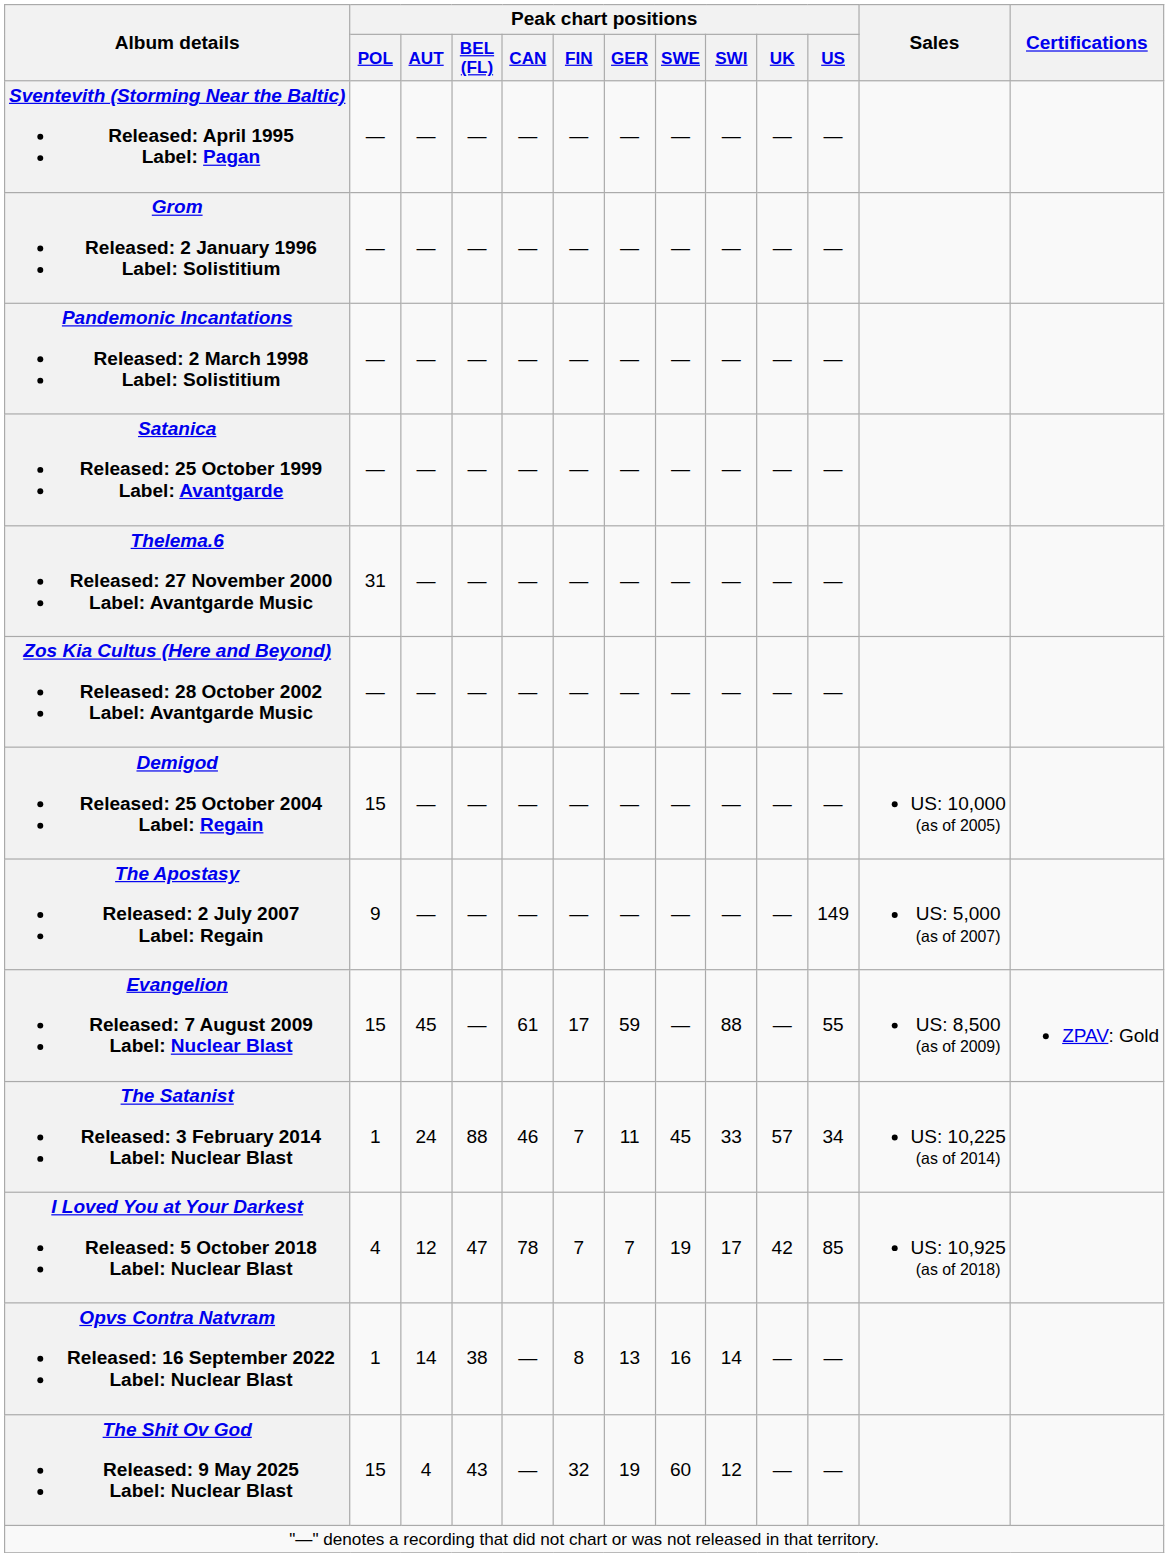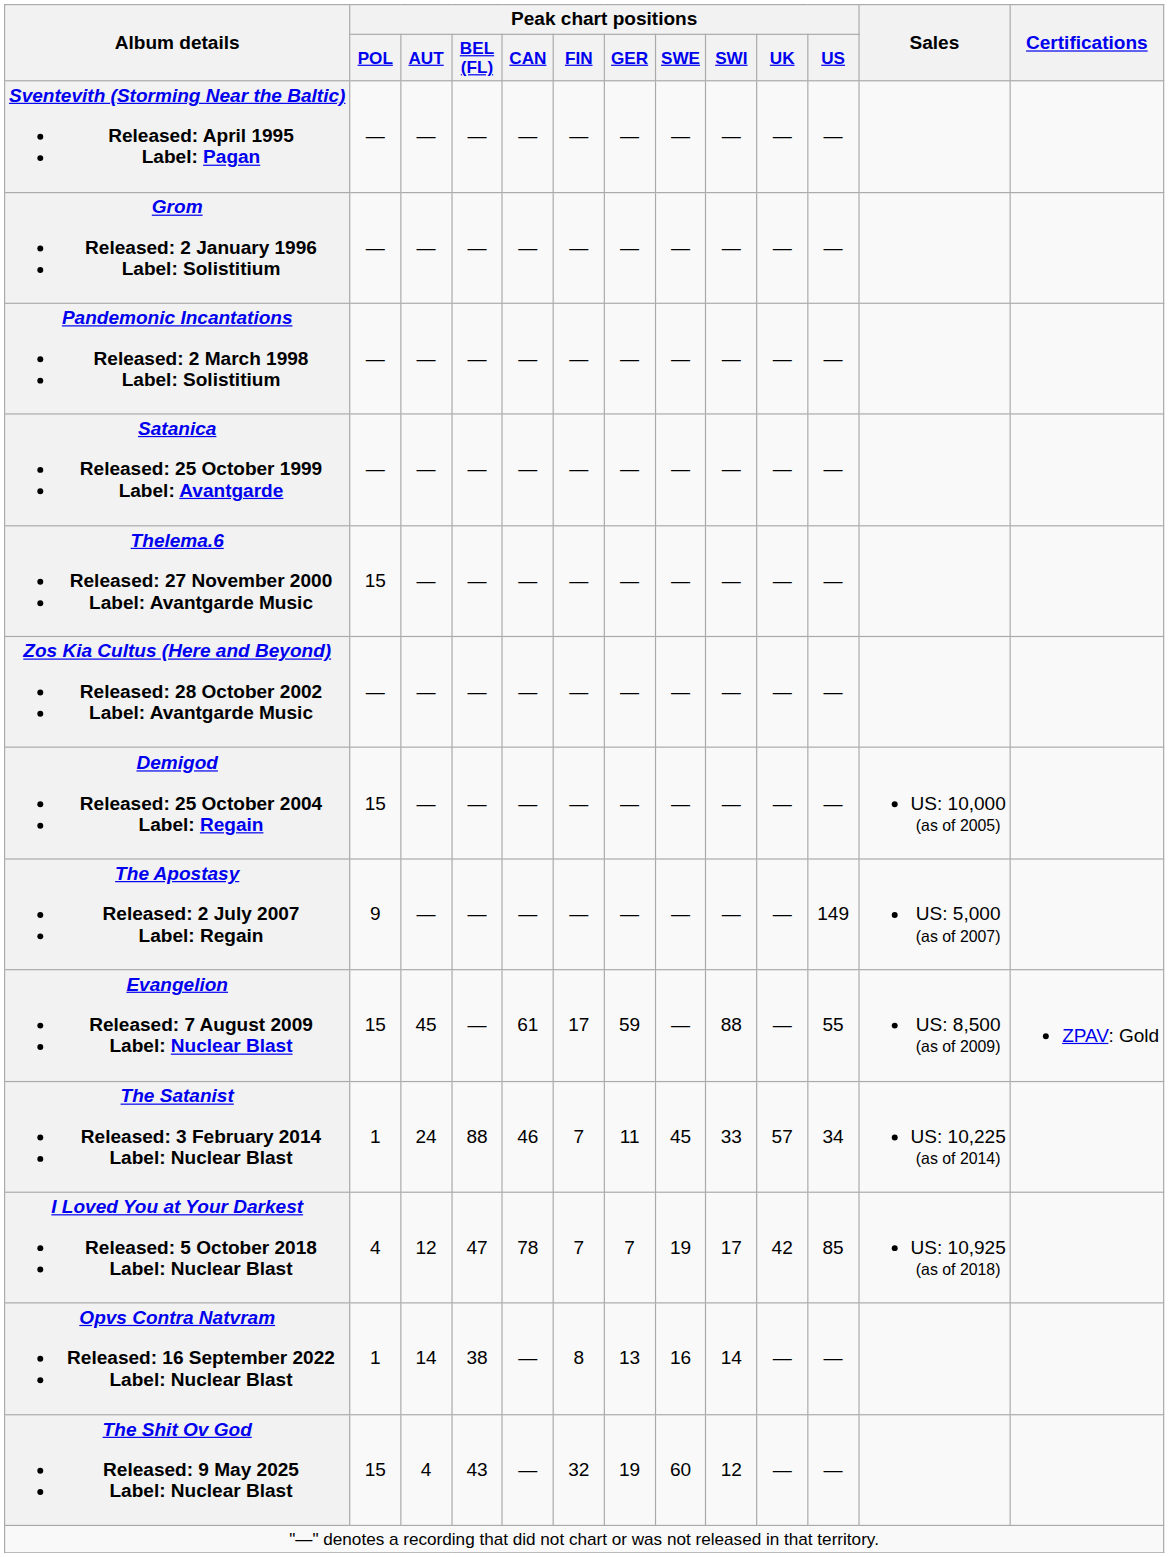Thelema.6 Released: 27 November 2000 Label: Avantgarde Music | Peak chart positions / POL: 31 -> 15
